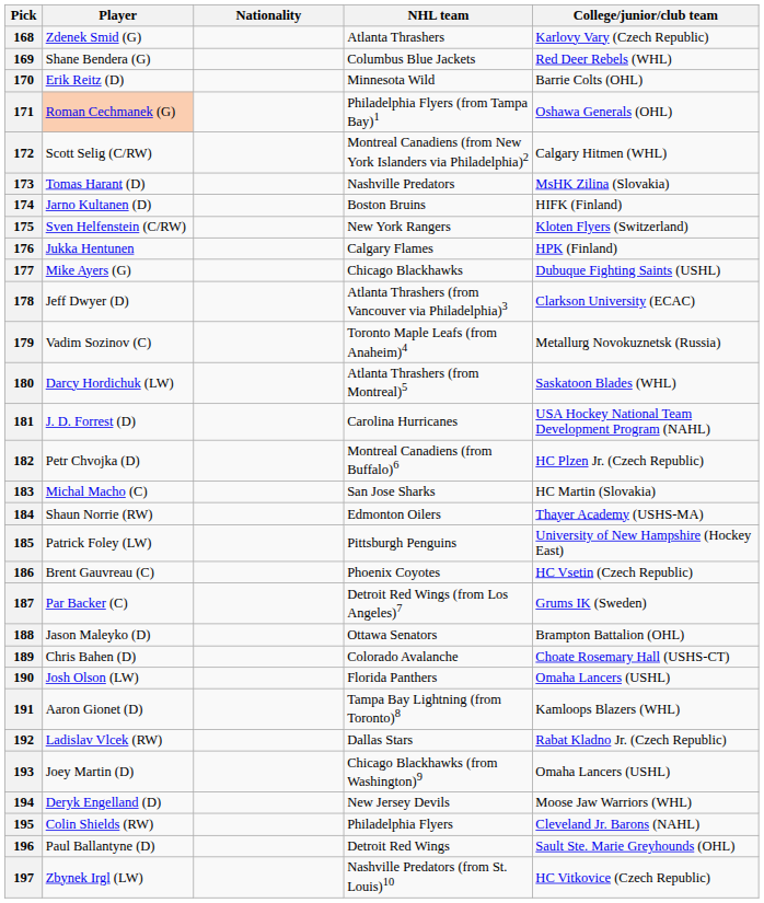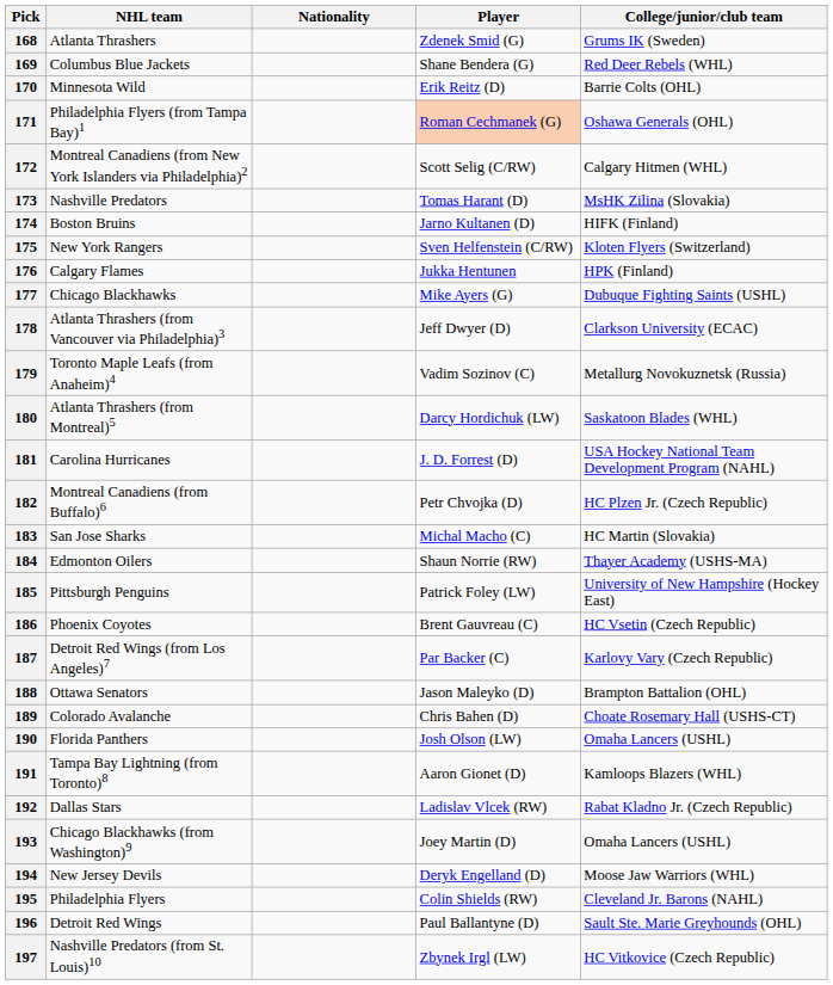columns swapped: Player <-> NHL team
168 | College/junior/club team: Karlovy Vary (Czech Republic) -> Grums IK (Sweden)
187 | College/junior/club team: Grums IK (Sweden) -> Karlovy Vary (Czech Republic)
